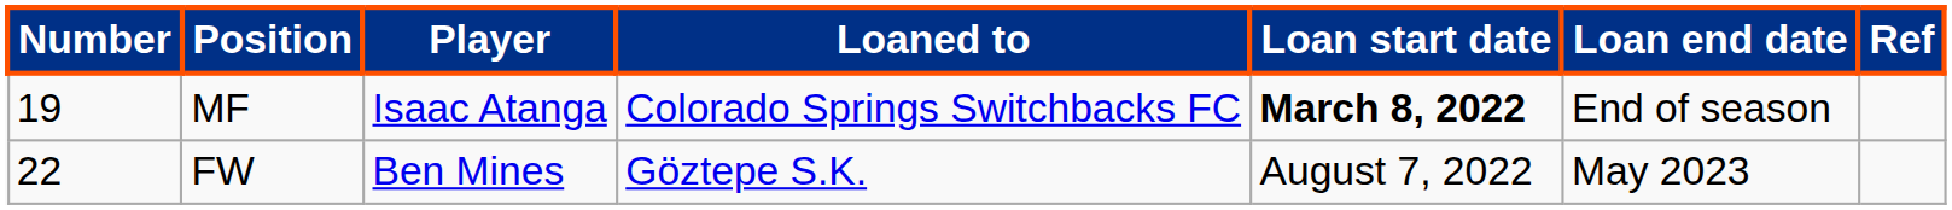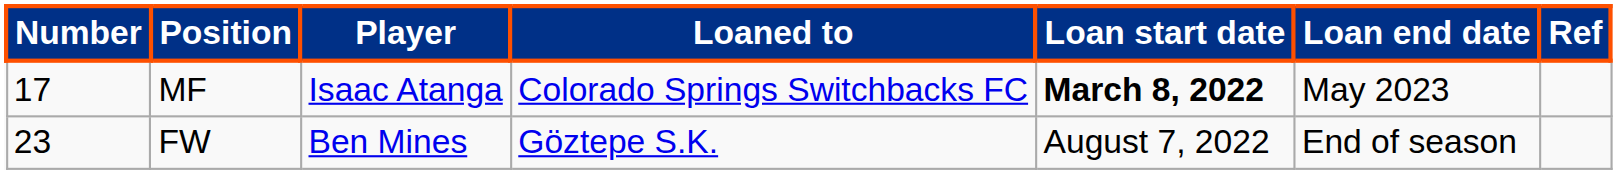MF | Number: 19 -> 17
MF | Loan end date: End of season -> May 2023
FW | Number: 22 -> 23
FW | Loan end date: May 2023 -> End of season
